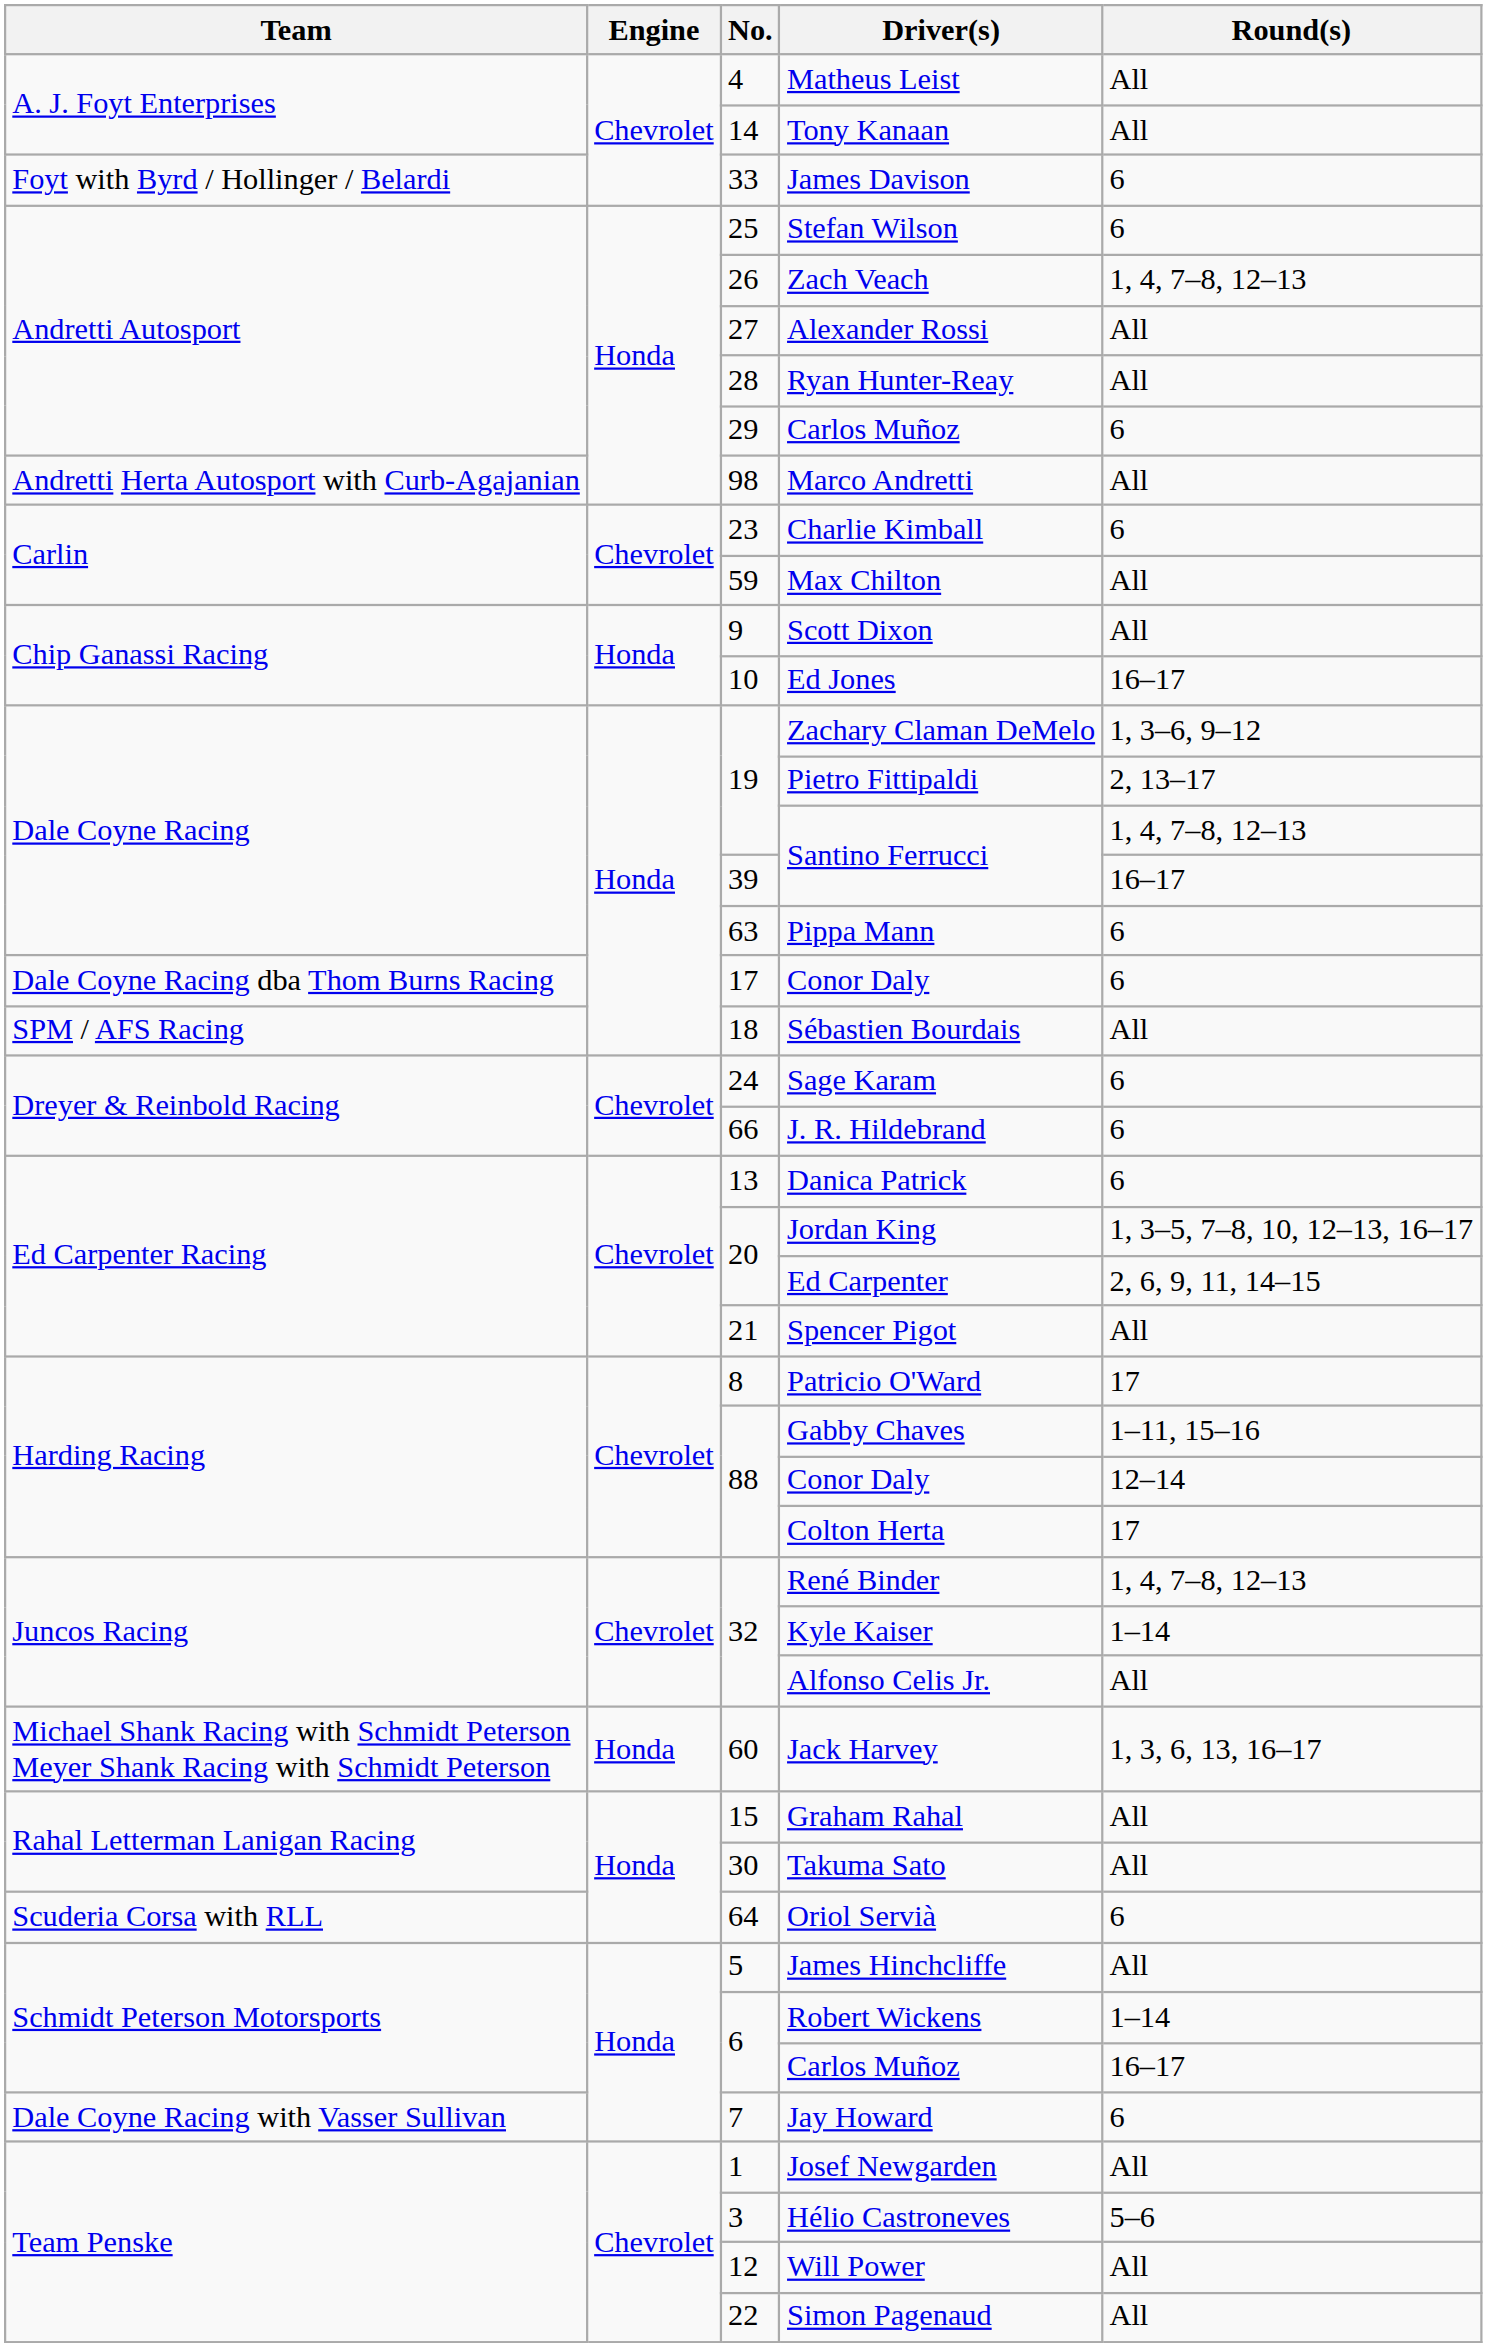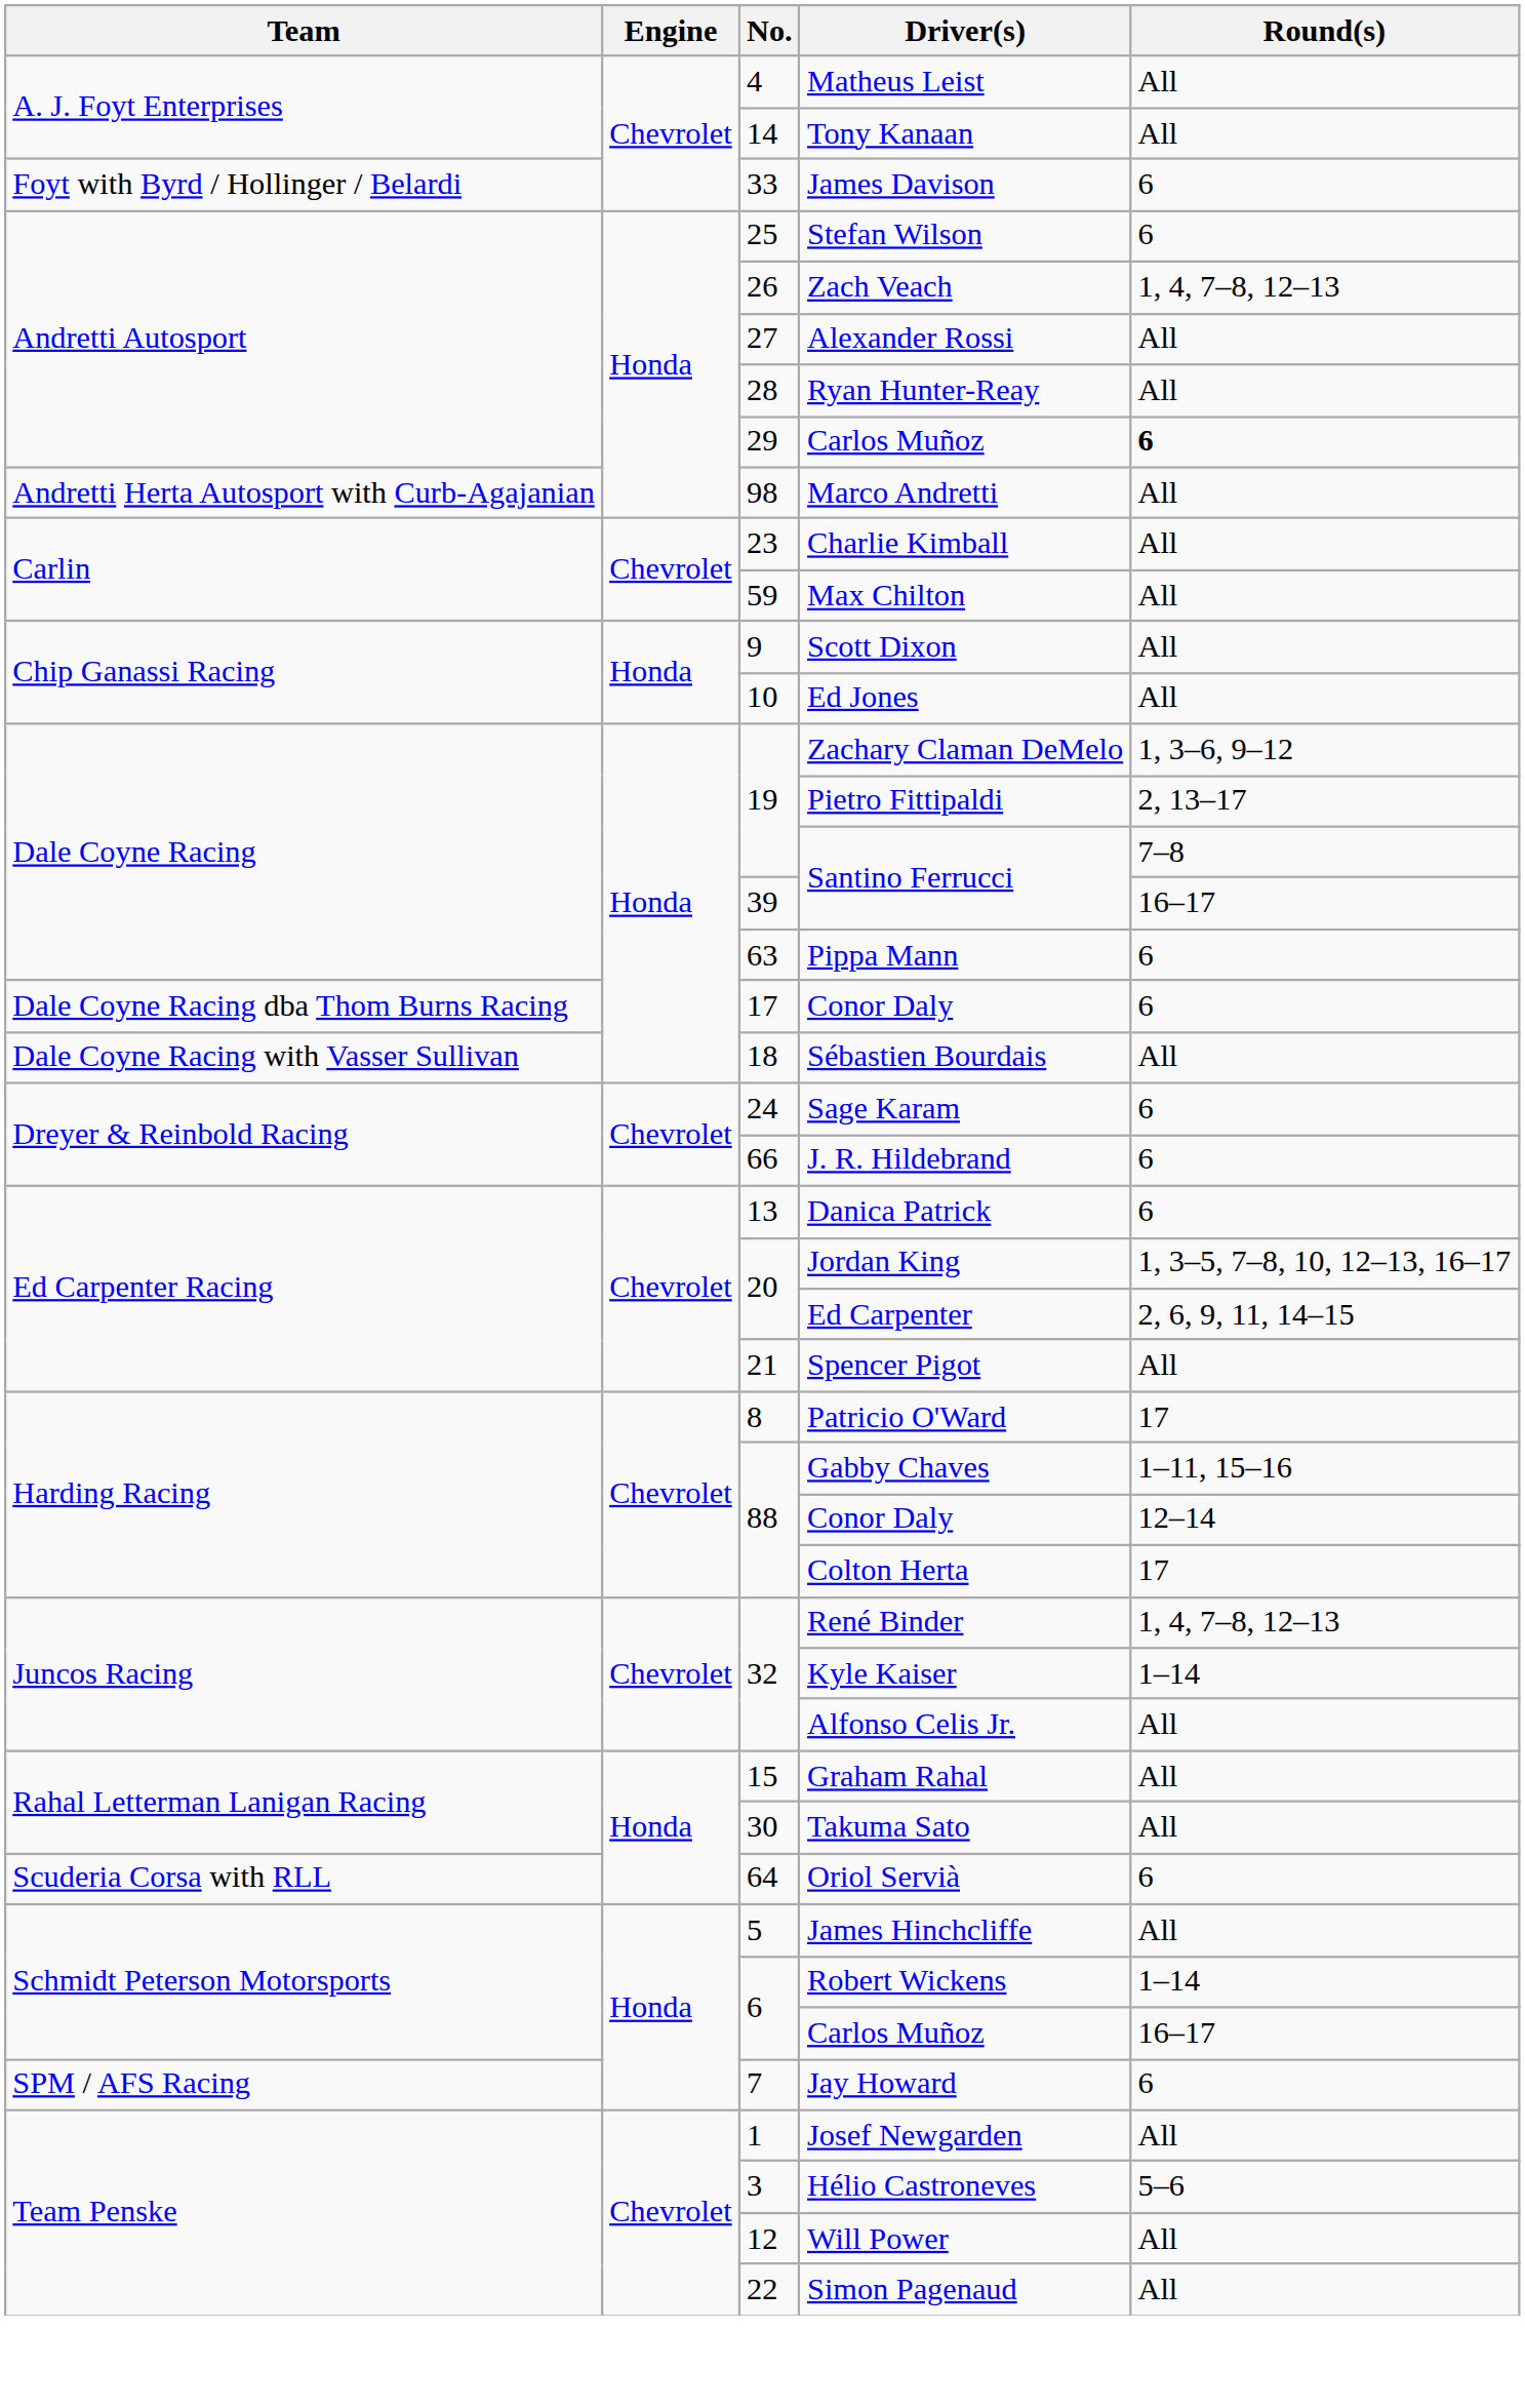29 / Carlos Muñoz | Round(s): normal -> bold
Charlie Kimball | Round(s): 6 -> All
Ed Jones | Round(s): 16–17 -> All
19 / Santino Ferrucci | Round(s): 1, 4, 7–8, 12–13 -> 7–8
Sébastien Bourdais | Team: SPM / AFS Racing -> Dale Coyne Racing with Vasser Sullivan
- row: Michael Shank Racing with Schmidt Peterson Meyer Shank Racing with Schmidt Peterson | Honda | 60 | Jack Harvey | 1, 3, 6, 13, 16–17
Jay Howard | Team: Dale Coyne Racing with Vasser Sullivan -> SPM / AFS Racing
